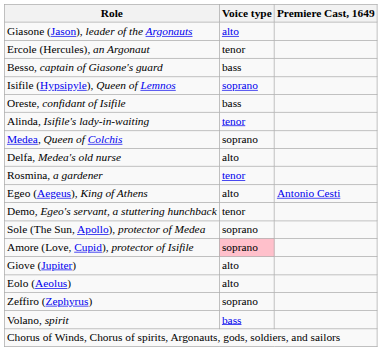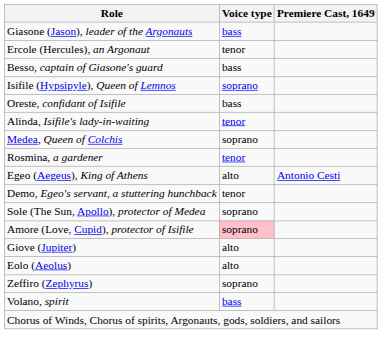Giasone (Jason), leader of the Argonauts | Voice type: alto -> bass
- row: Delfa, Medea's old nurse | alto
